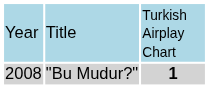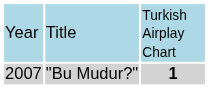"Bu Mudur?" | column 1: 2008 -> 2007
